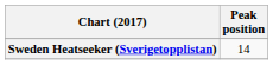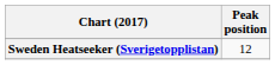Sweden Heatseeker (Sverigetopplistan) | Peak position: 14 -> 12
